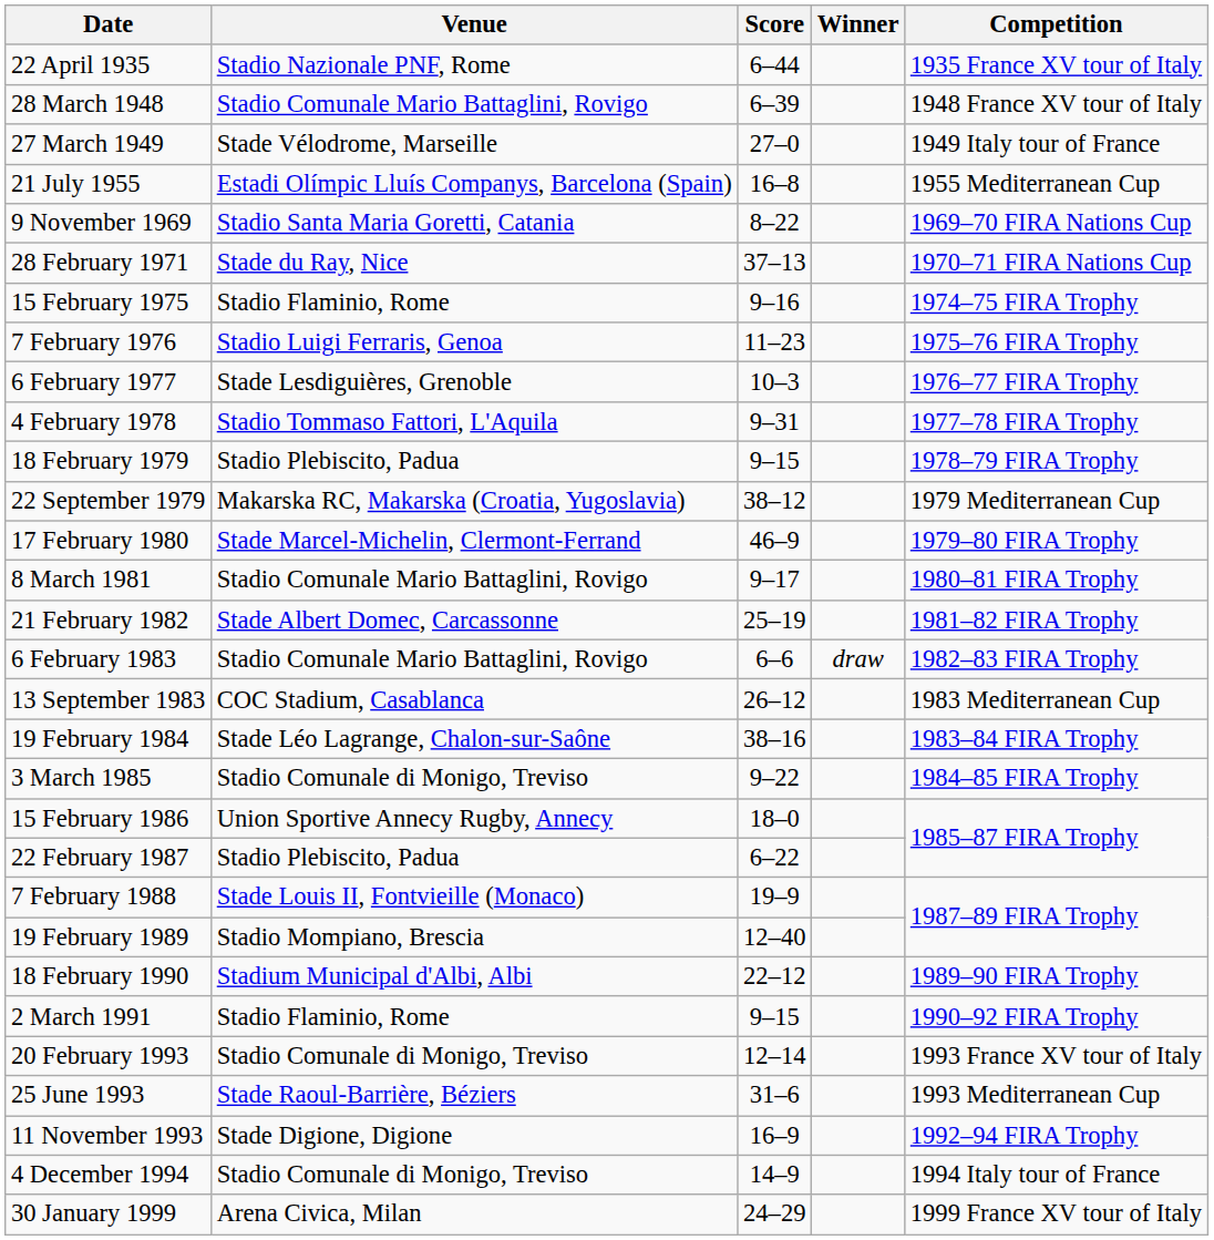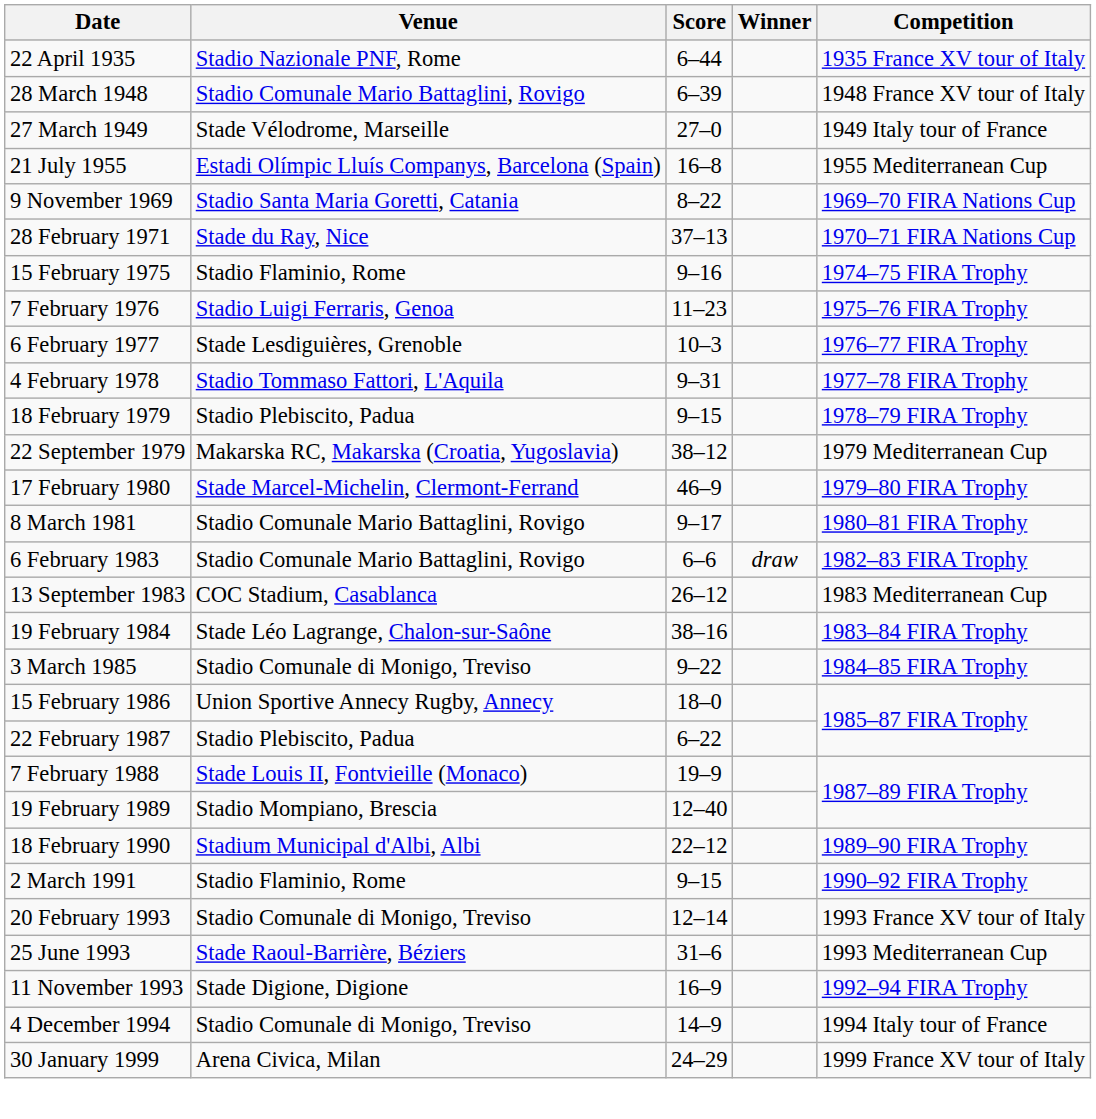- row: 21 February 1982 | Stade Albert Domec, Carcassonne | 25–19 | 1981–82 FIRA Trophy
